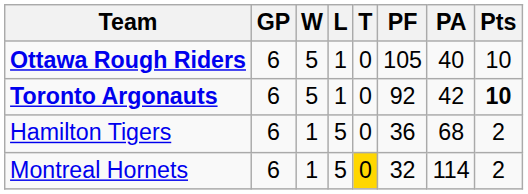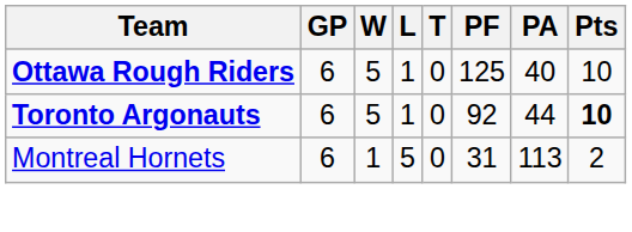Ottawa Rough Riders | PF: 105 -> 125
Toronto Argonauts | PA: 42 -> 44
- row: Hamilton Tigers | 6 | 1 | 5 | 0 | 36 | 68 | 2
Montreal Hornets | T: gold background -> no background
Montreal Hornets | PF: 32 -> 31
Montreal Hornets | PA: 114 -> 113
